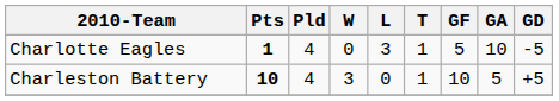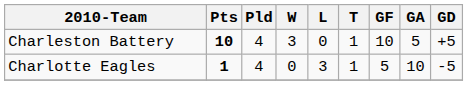rows swapped: Charleston Battery <-> Charlotte Eagles
